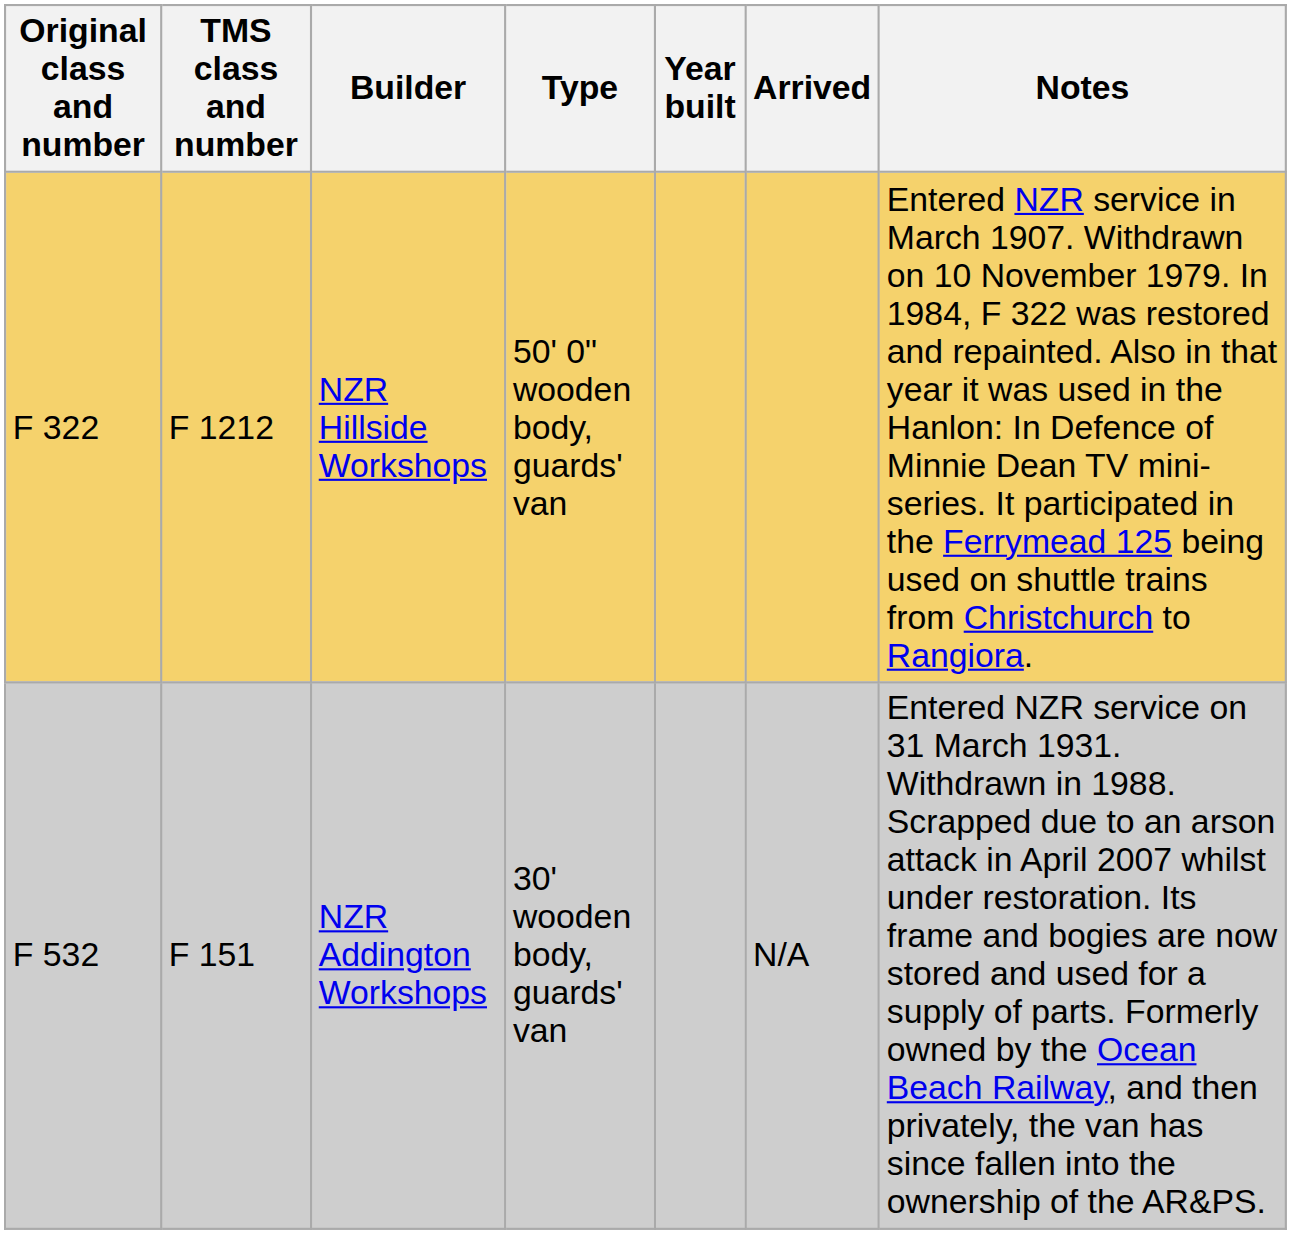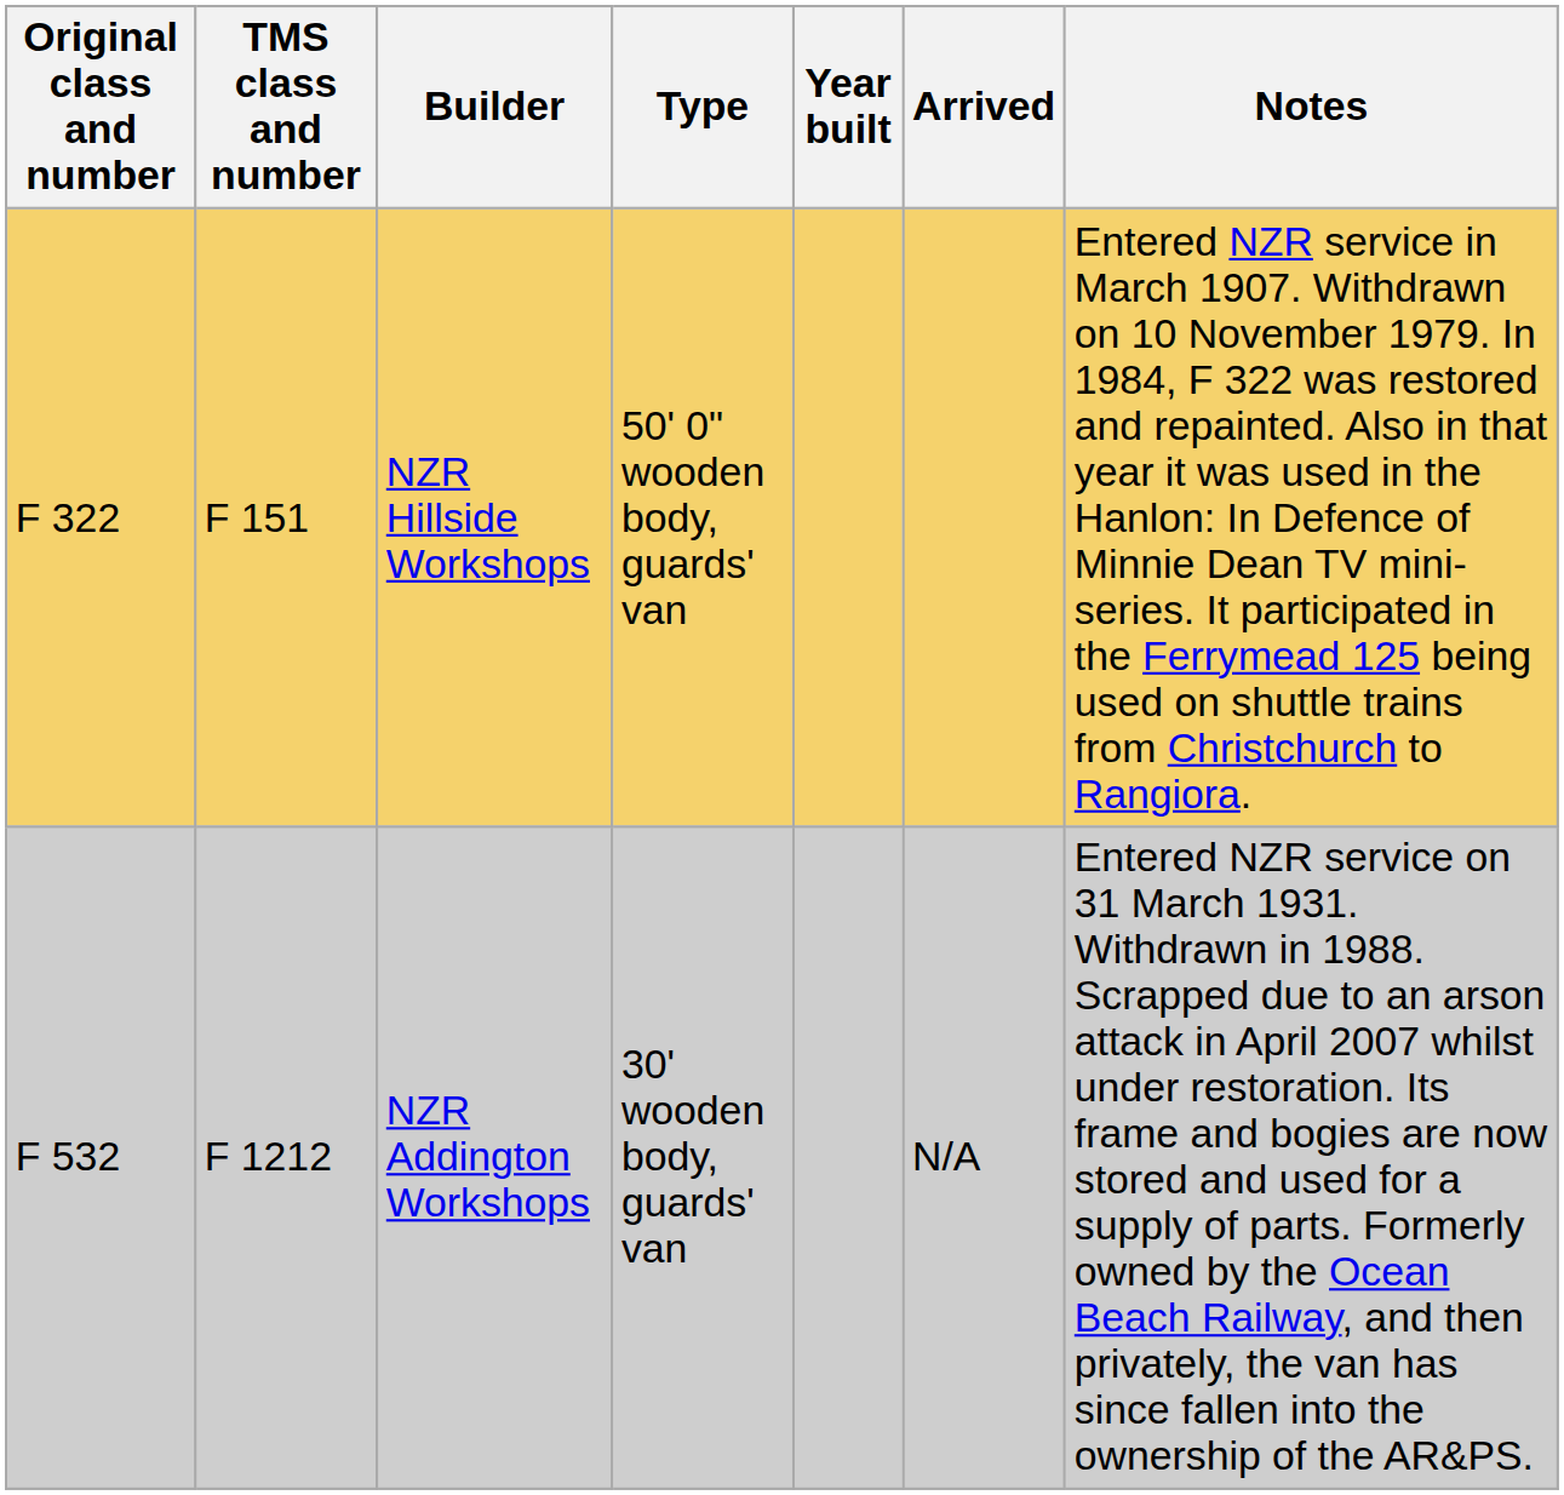NZR Hillside Workshops | TMS class and number: F 1212 -> F 151
NZR Addington Workshops | TMS class and number: F 151 -> F 1212
